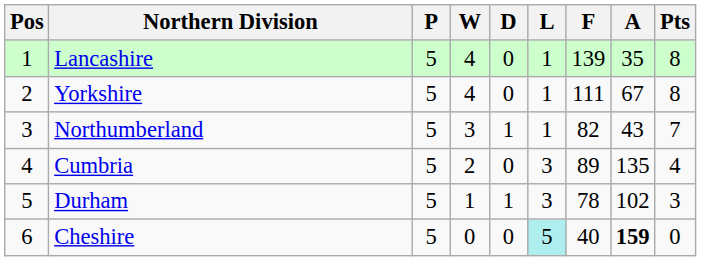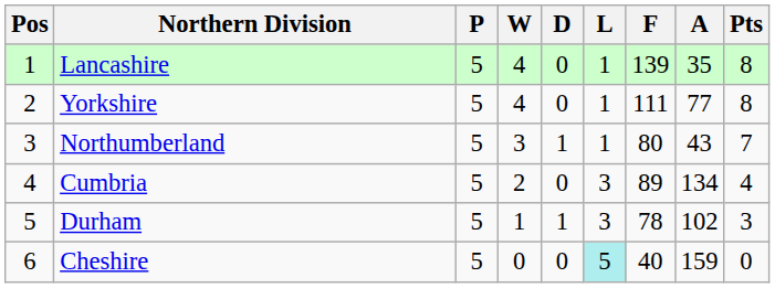Yorkshire | A: 67 -> 77
Northumberland | F: 82 -> 80
Cumbria | A: 135 -> 134
Cheshire | A: bold -> normal
